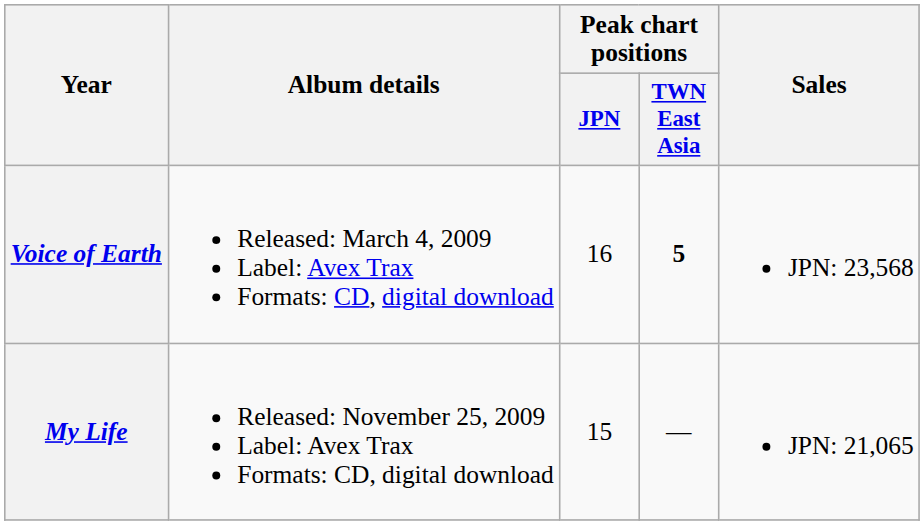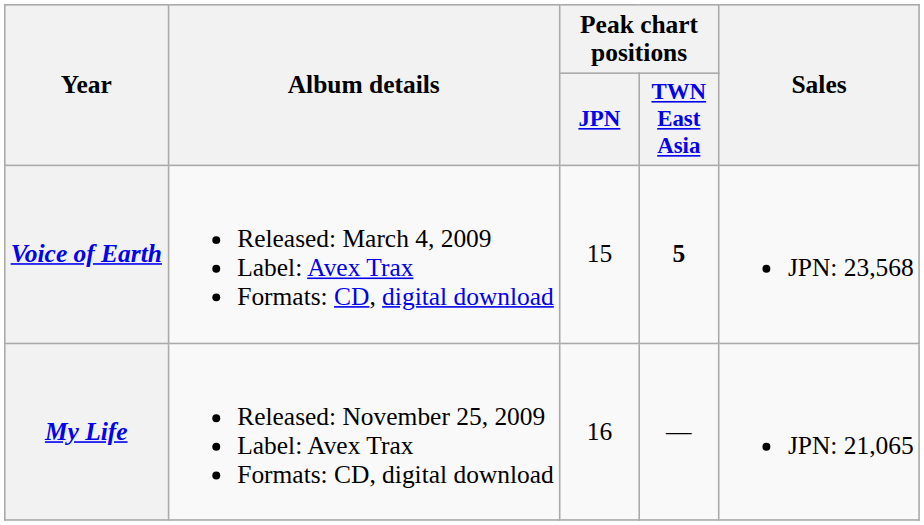Voice of Earth | Peak chart positions / JPN: 16 -> 15
My Life | Peak chart positions / JPN: 15 -> 16
